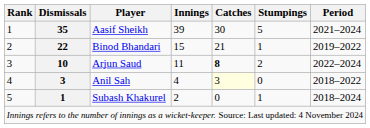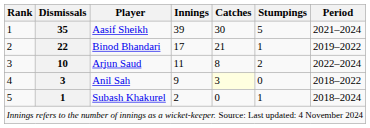Binod Bhandari | Innings: 15 -> 17
Arjun Saud | Catches: bold -> normal
Anil Sah | Innings: 4 -> 9
